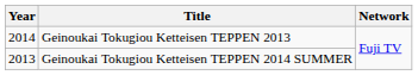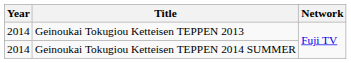Geinoukai Tokugiou Ketteisen TEPPEN 2014 SUMMER | Year: 2013 -> 2014
